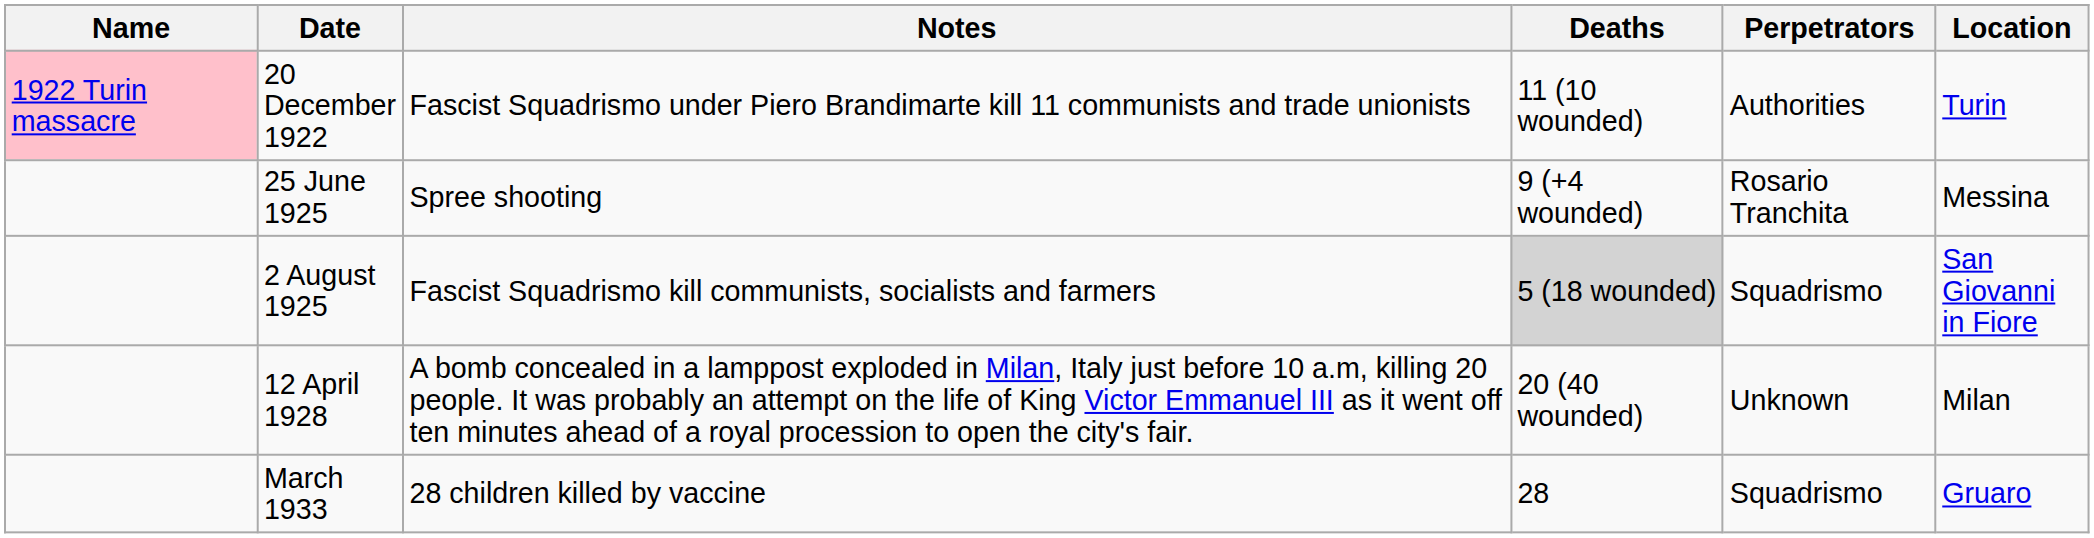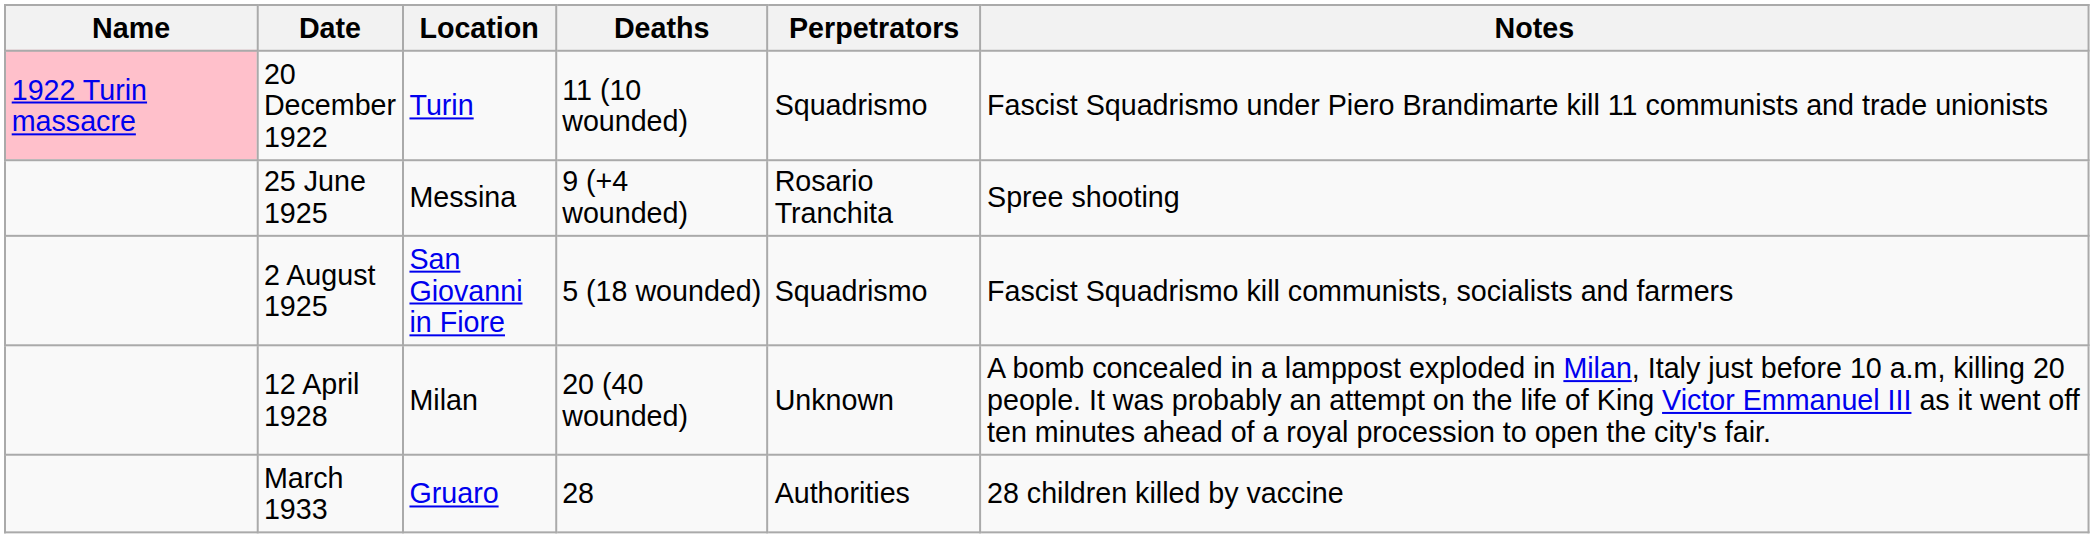columns swapped: Location <-> Notes
20 December 1922 | Perpetrators: Authorities -> Squadrismo
2 August 1925 | Deaths: lightgrey background -> no background
March 1933 | Perpetrators: Squadrismo -> Authorities
